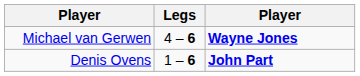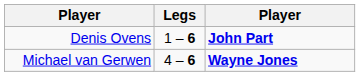rows swapped: Michael van Gerwen <-> Denis Ovens
